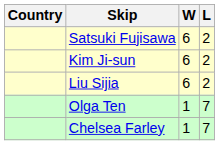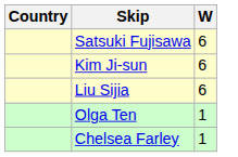- column: L | 2 | 2 | 2 | 7 | 7
